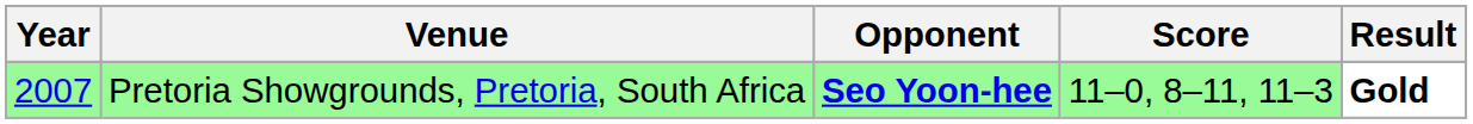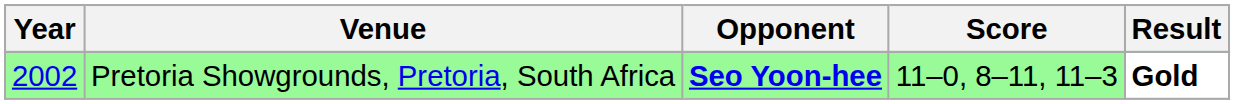Pretoria Showgrounds, Pretoria, South Africa | Year: 2007 -> 2002
